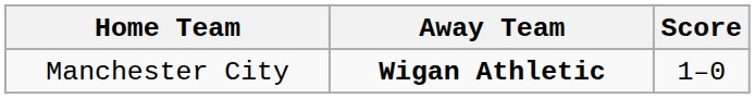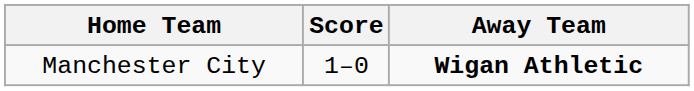columns swapped: Score <-> Away Team
